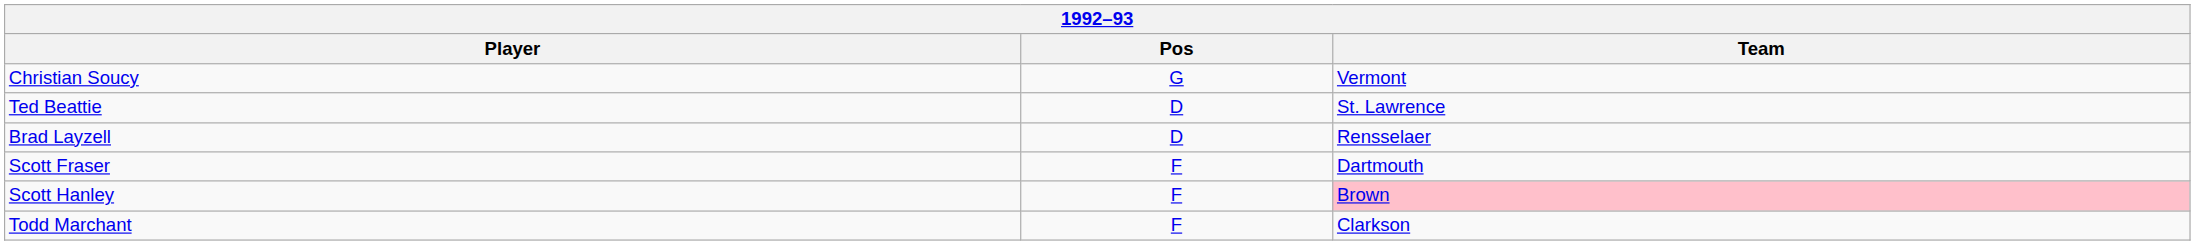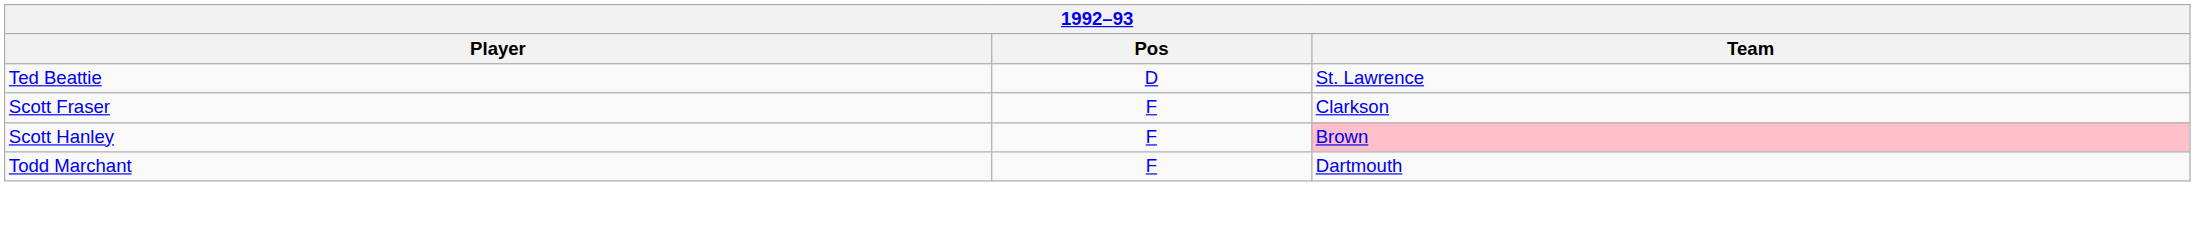- row: Christian Soucy | G | Vermont
- row: Brad Layzell | D | Rensselaer
Scott Fraser | Team: Dartmouth -> Clarkson
Todd Marchant | Team: Clarkson -> Dartmouth
